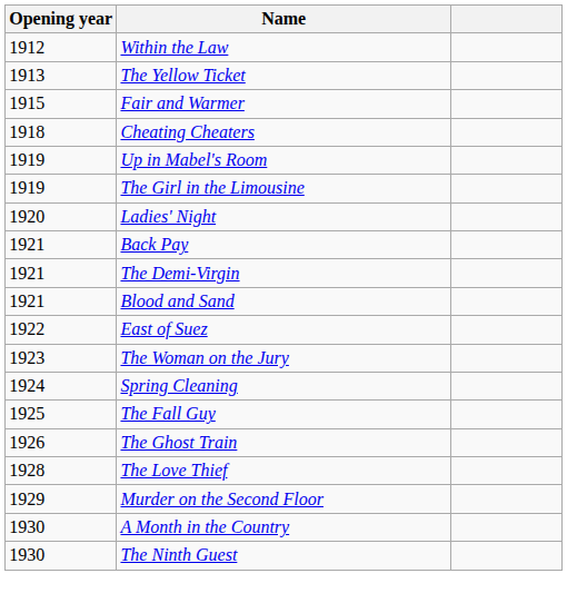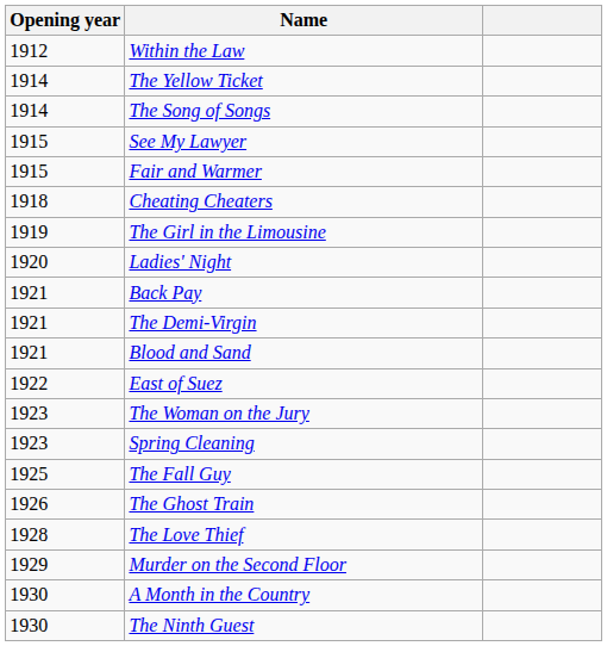The Yellow Ticket | Opening year: 1913 -> 1914
+ row: 1914 | The Song of Songs
+ row: 1915 | See My Lawyer
- row: 1919 | Up in Mabel's Room
Spring Cleaning | Opening year: 1924 -> 1923
